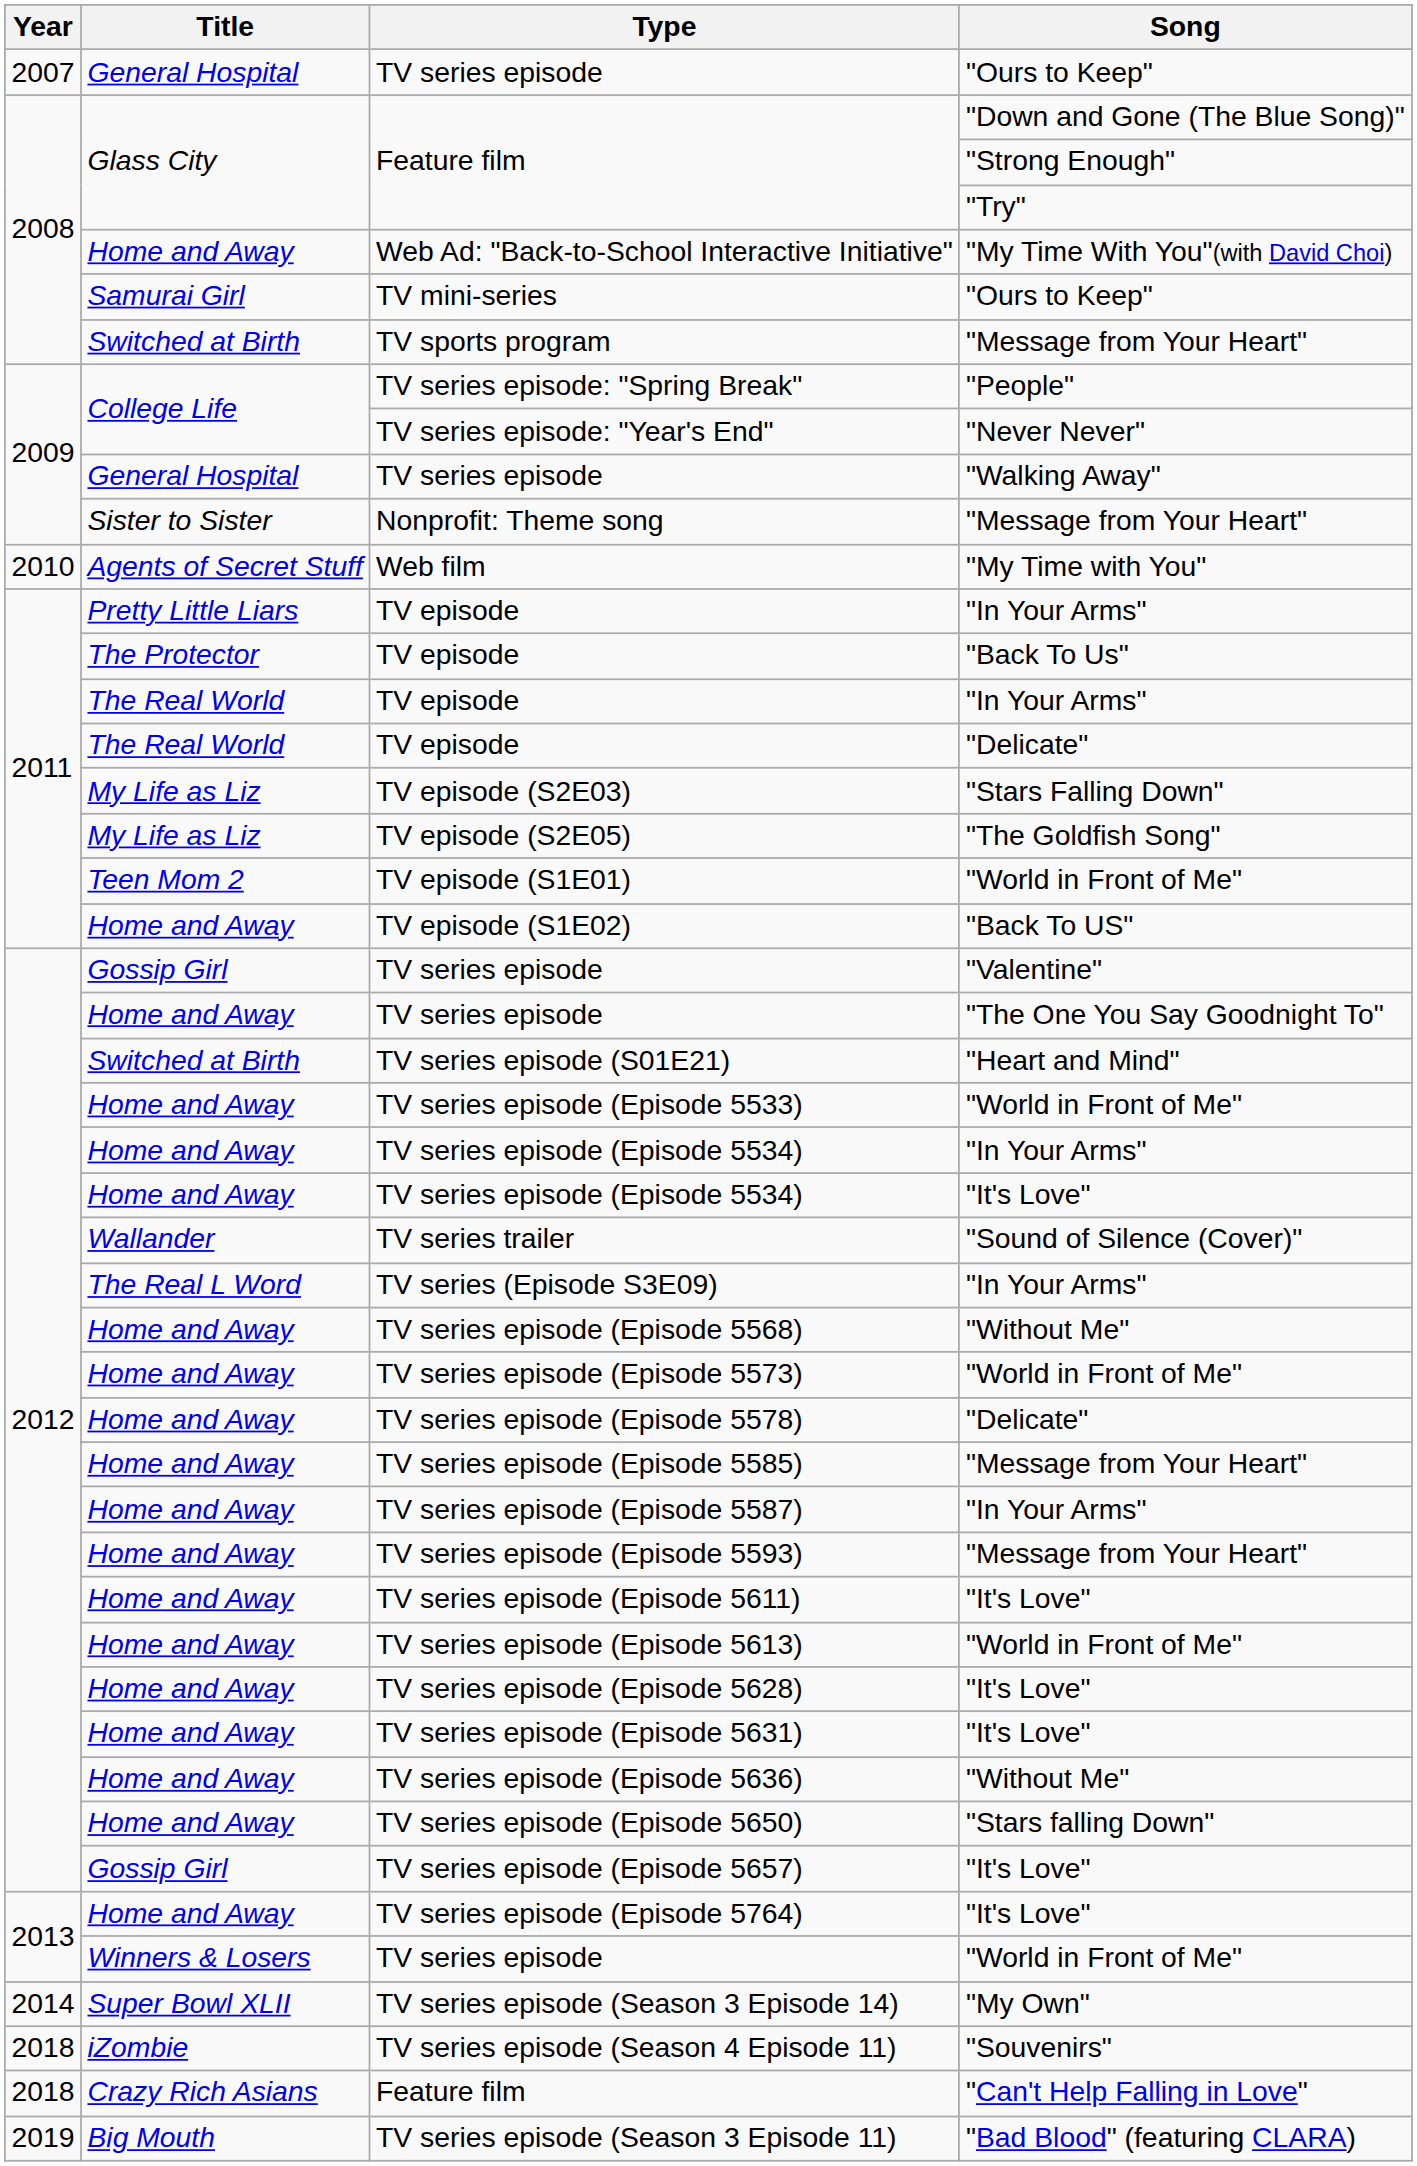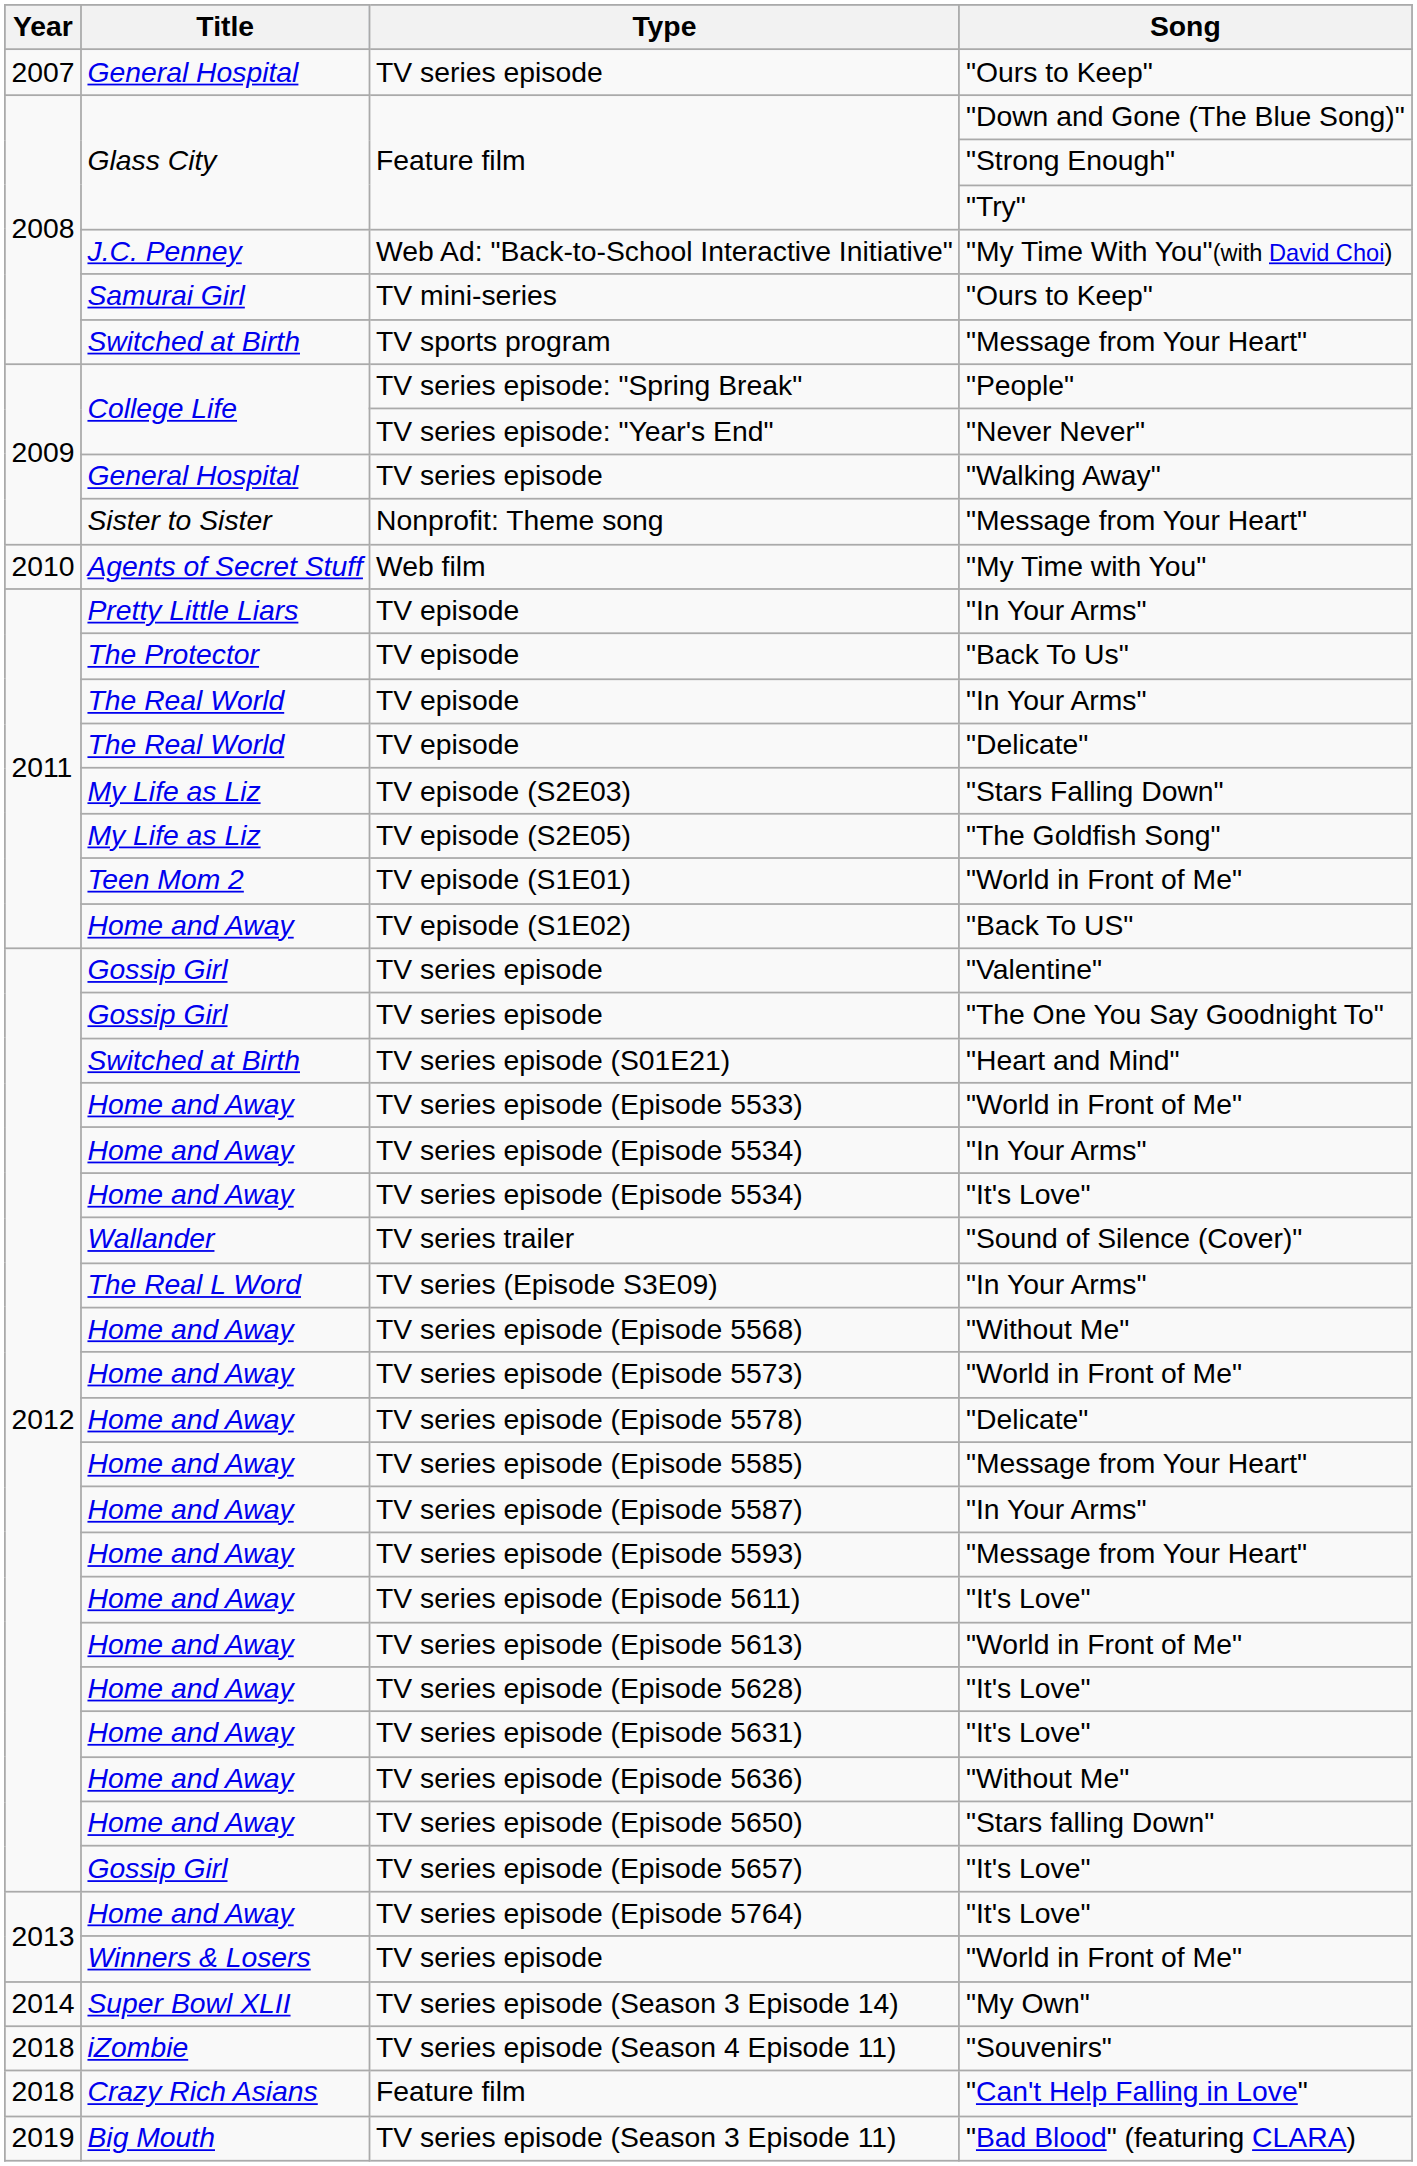Web Ad: "Back-to-School Interactive Initiative" | Title: Home and Away -> J.C. Penney
TV series episode / "The One You Say Goodnight To" | Title: Home and Away -> Gossip Girl
